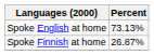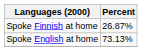rows swapped: Spoke English at home <-> Spoke Finnish at home
